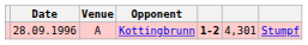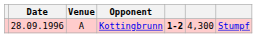Kottingbrunn | column 6: 4,301 -> 4,300
